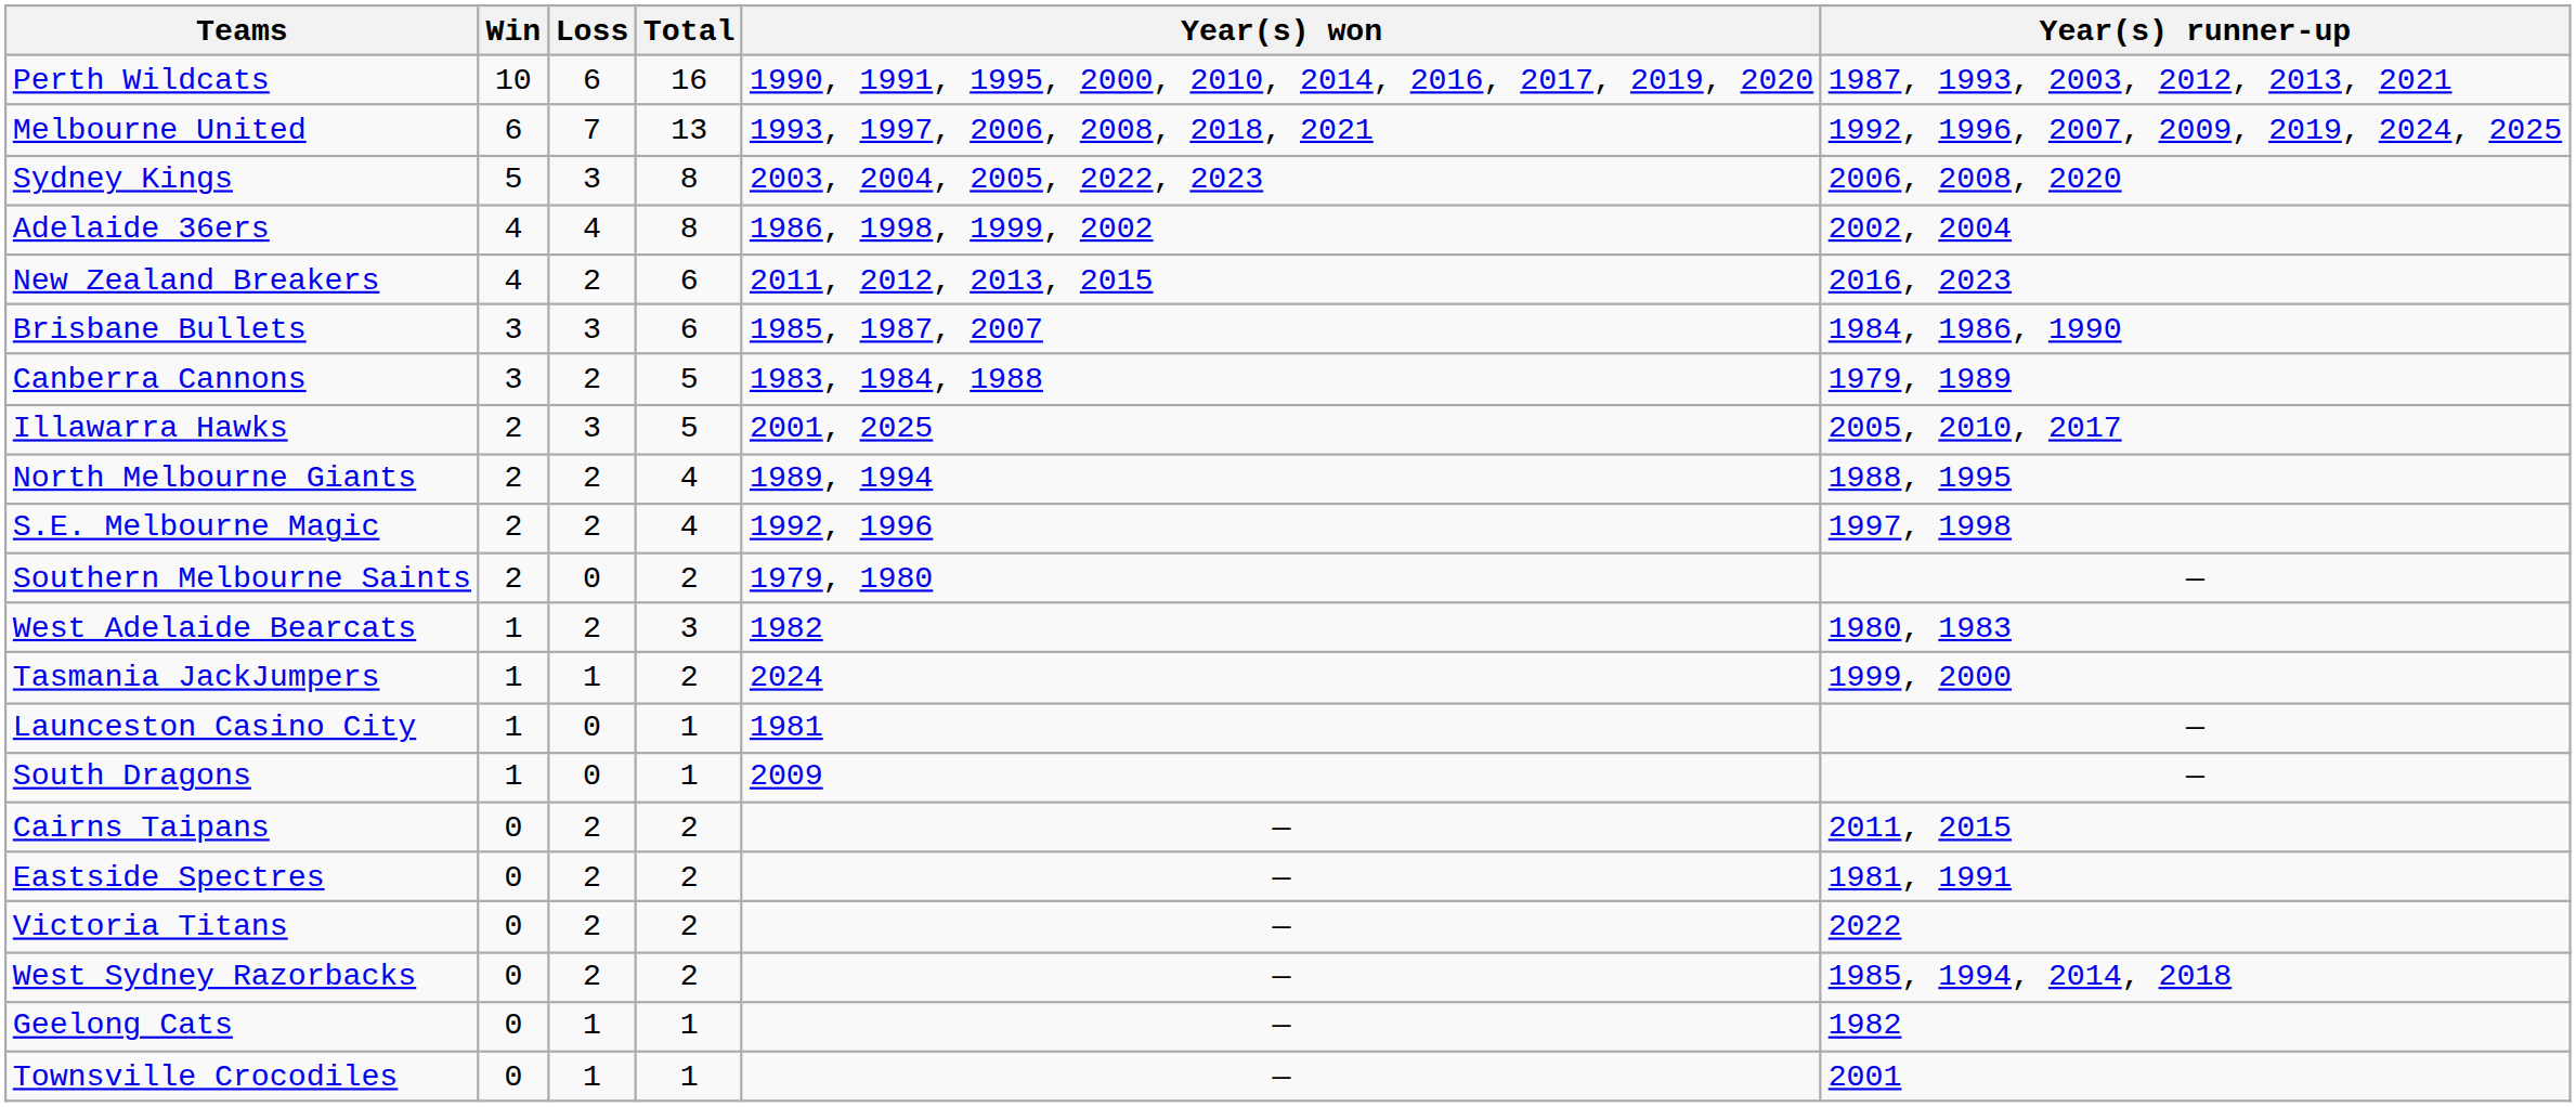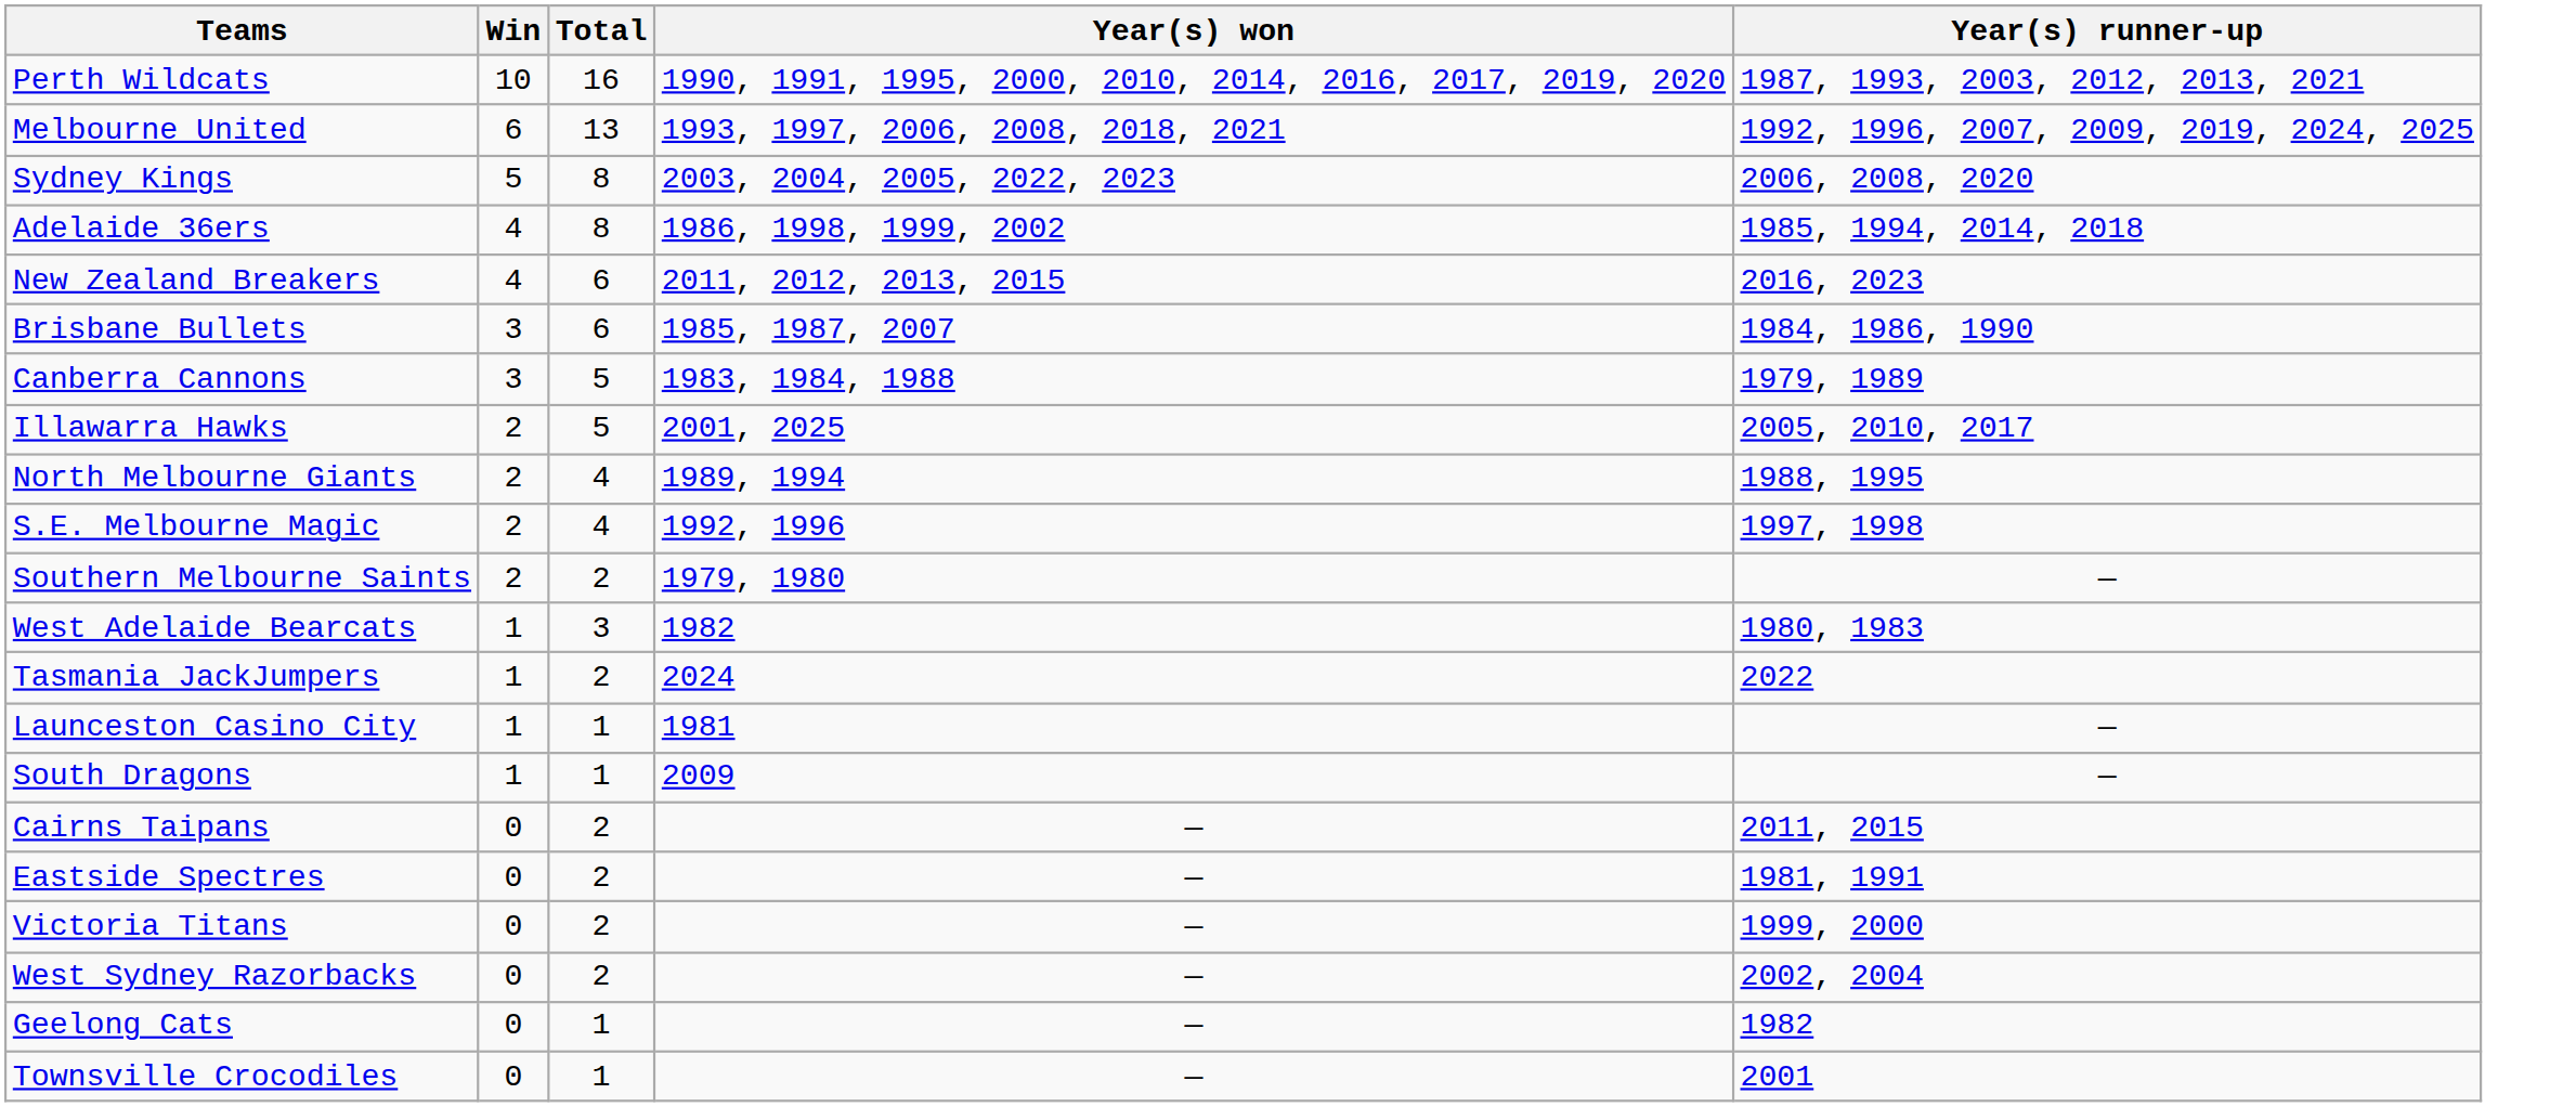- column: Loss | 6 | 7 | 3 | 4 | 2 | 3 | 2 | 3 | 2 | 2 | 0 | 2 | 1 | 0 | 0 | 2 | 2 | 2 | 2 | 1 | 1
Adelaide 36ers | Year(s) runner-up: 2002, 2004 -> 1985, 1994, 2014, 2018
Tasmania JackJumpers | Year(s) runner-up: 1999, 2000 -> 2022
Victoria Titans | Year(s) runner-up: 2022 -> 1999, 2000
West Sydney Razorbacks | Year(s) runner-up: 1985, 1994, 2014, 2018 -> 2002, 2004
